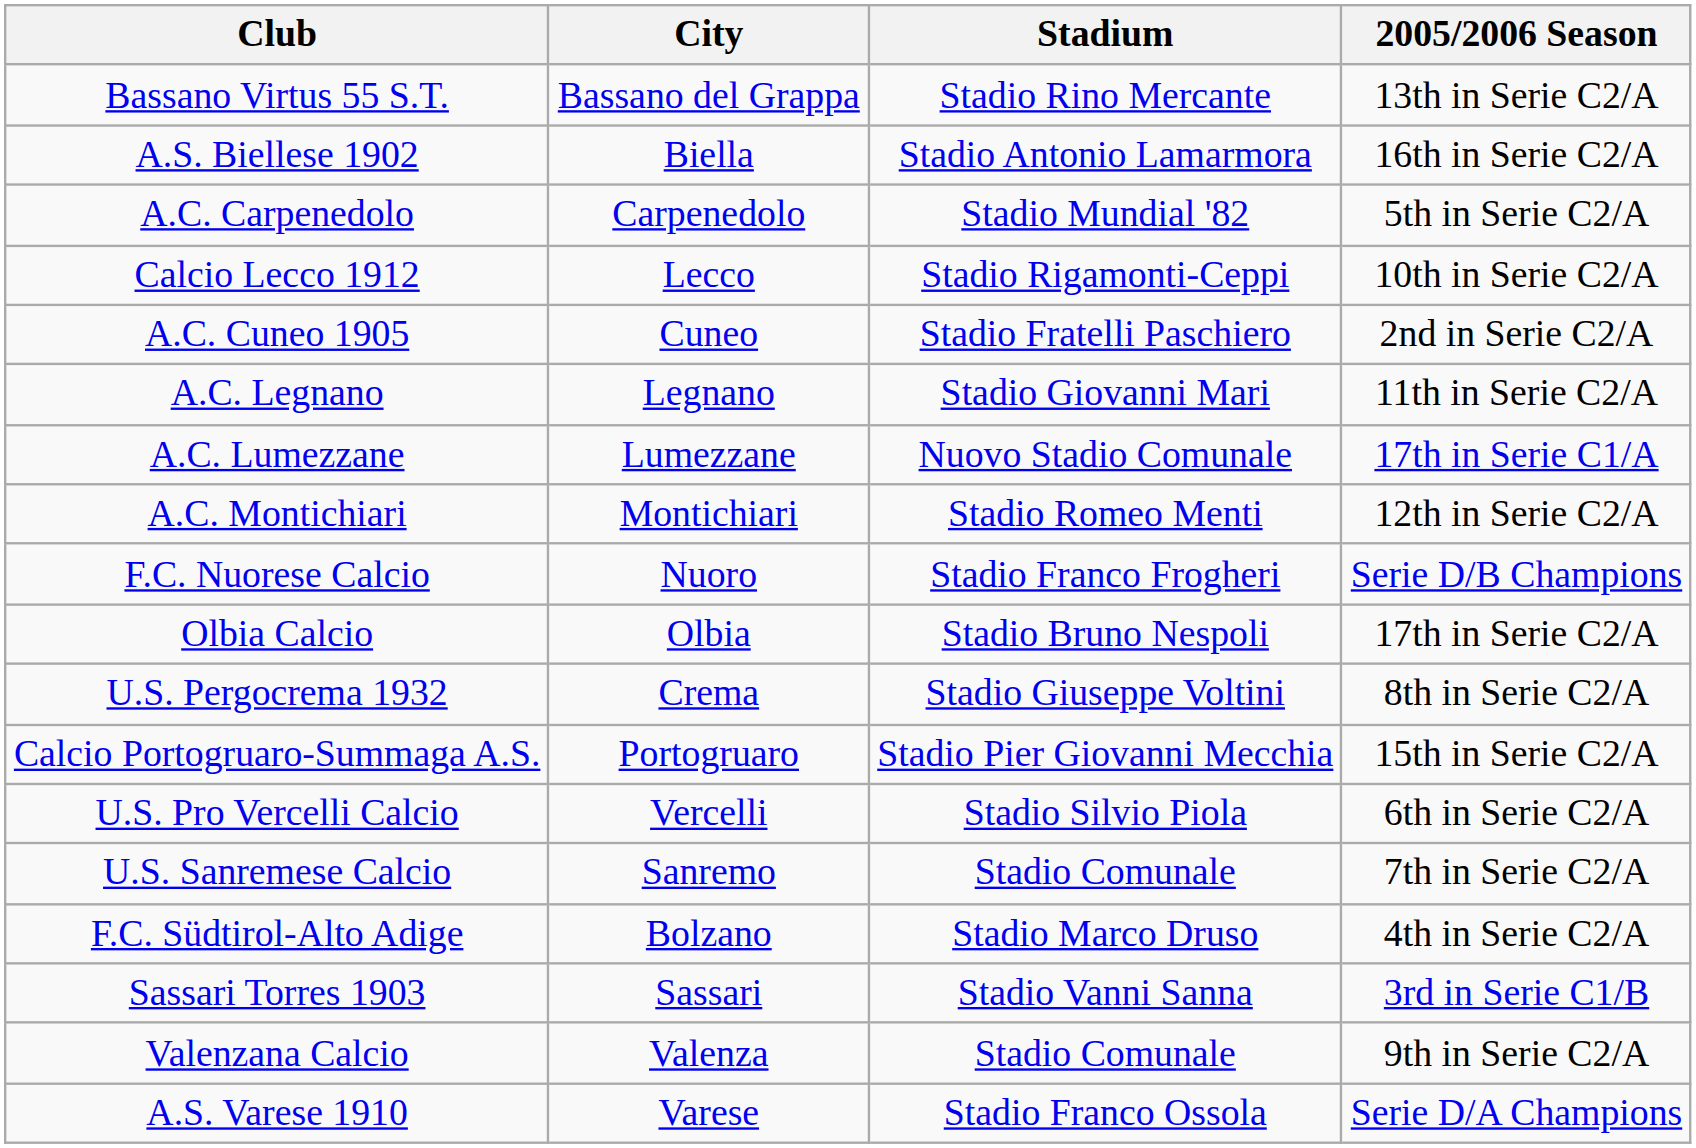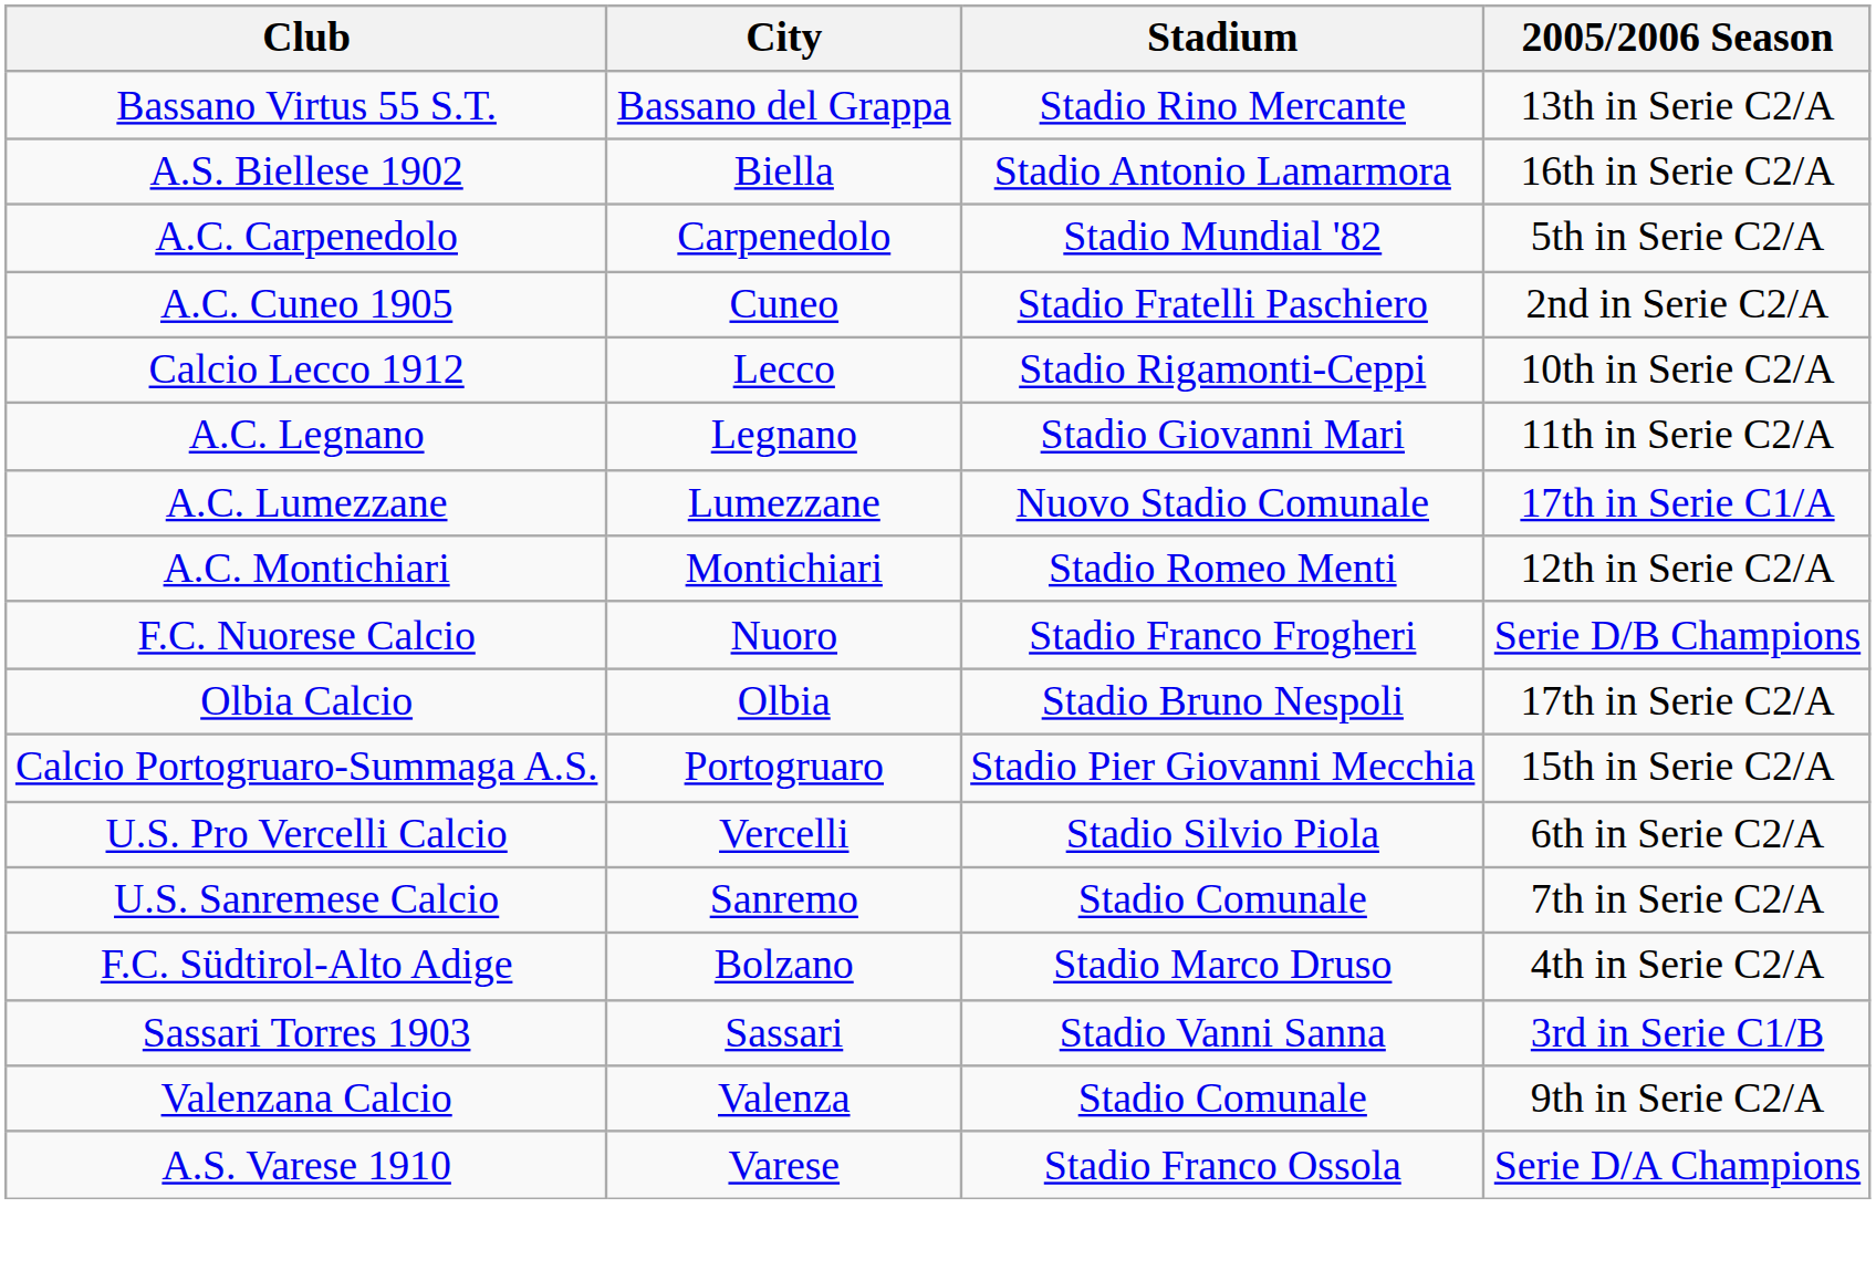rows swapped: A.C. Cuneo 1905 <-> Calcio Lecco 1912
- row: U.S. Pergocrema 1932 | Crema | Stadio Giuseppe Voltini | 8th in Serie C2/A
